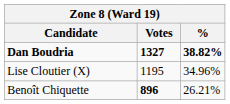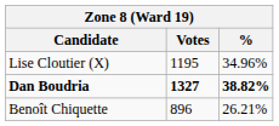rows swapped: Dan Boudria <-> Lise Cloutier (X)
Benoît Chiquette | Votes: bold -> normal
